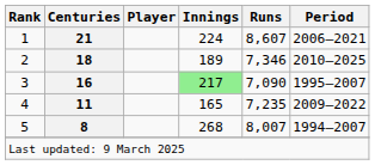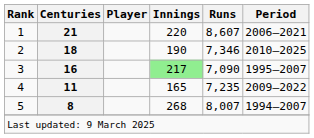1 | Innings: 224 -> 220
2 | Innings: 189 -> 190
